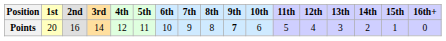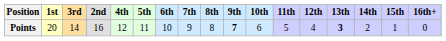columns swapped: 2nd <-> 3rd
Points | 13th: normal -> bold
